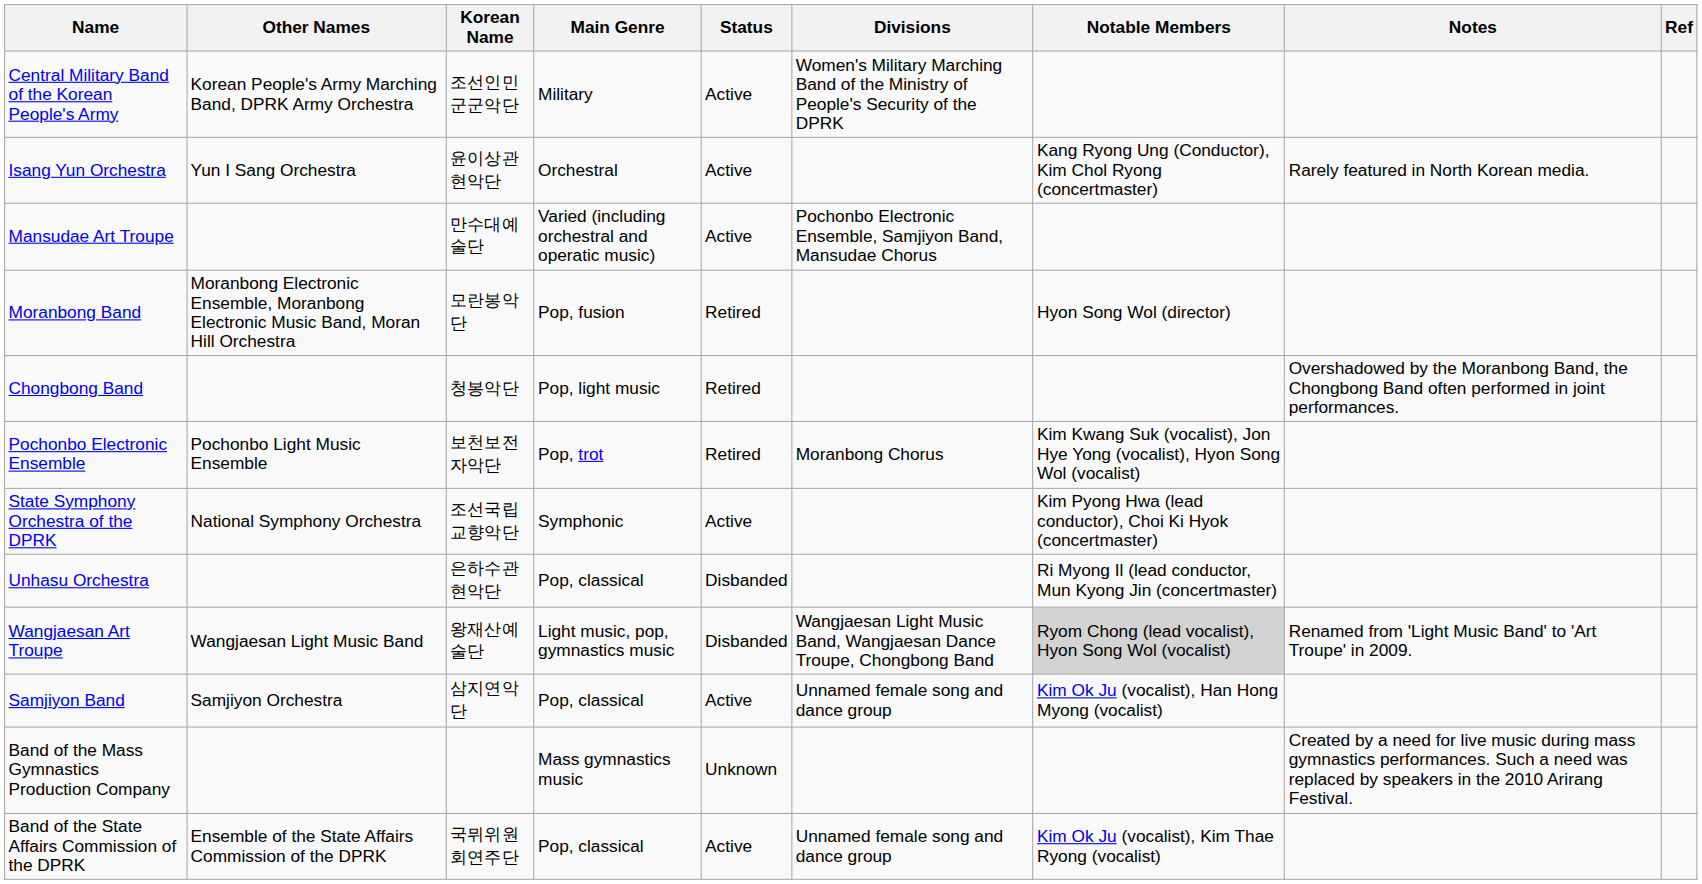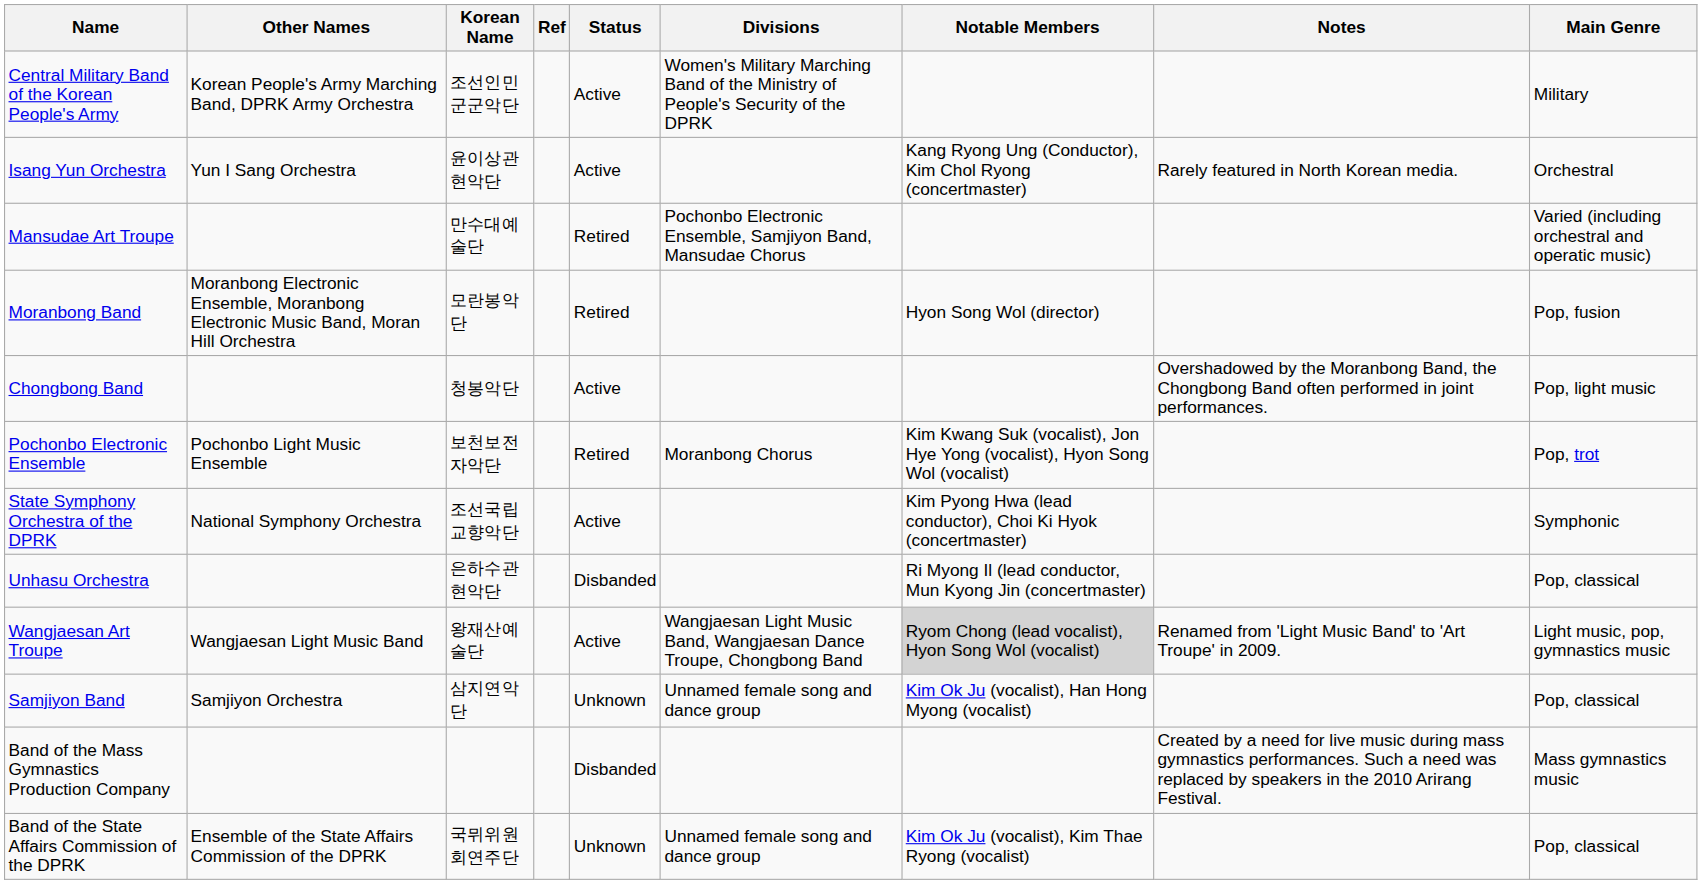columns swapped: Main Genre <-> Ref
Mansudae Art Troupe | Status: Active -> Retired
Chongbong Band | Status: Retired -> Active
Wangjaesan Art Troupe | Status: Disbanded -> Active
Samjiyon Band | Status: Active -> Unknown
Band of the Mass Gymnastics Production Company | Status: Unknown -> Disbanded
Band of the State Affairs Commission of the DPRK | Status: Active -> Unknown
